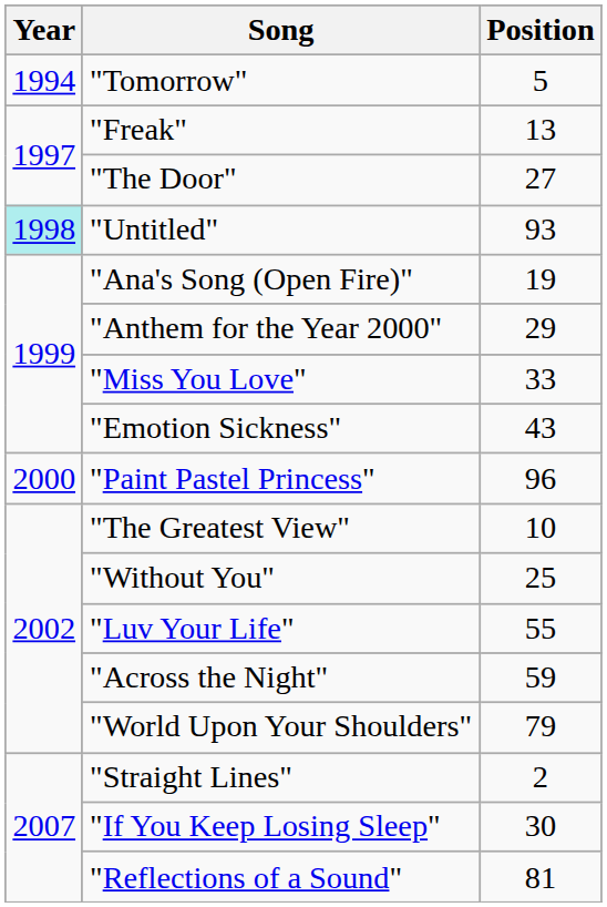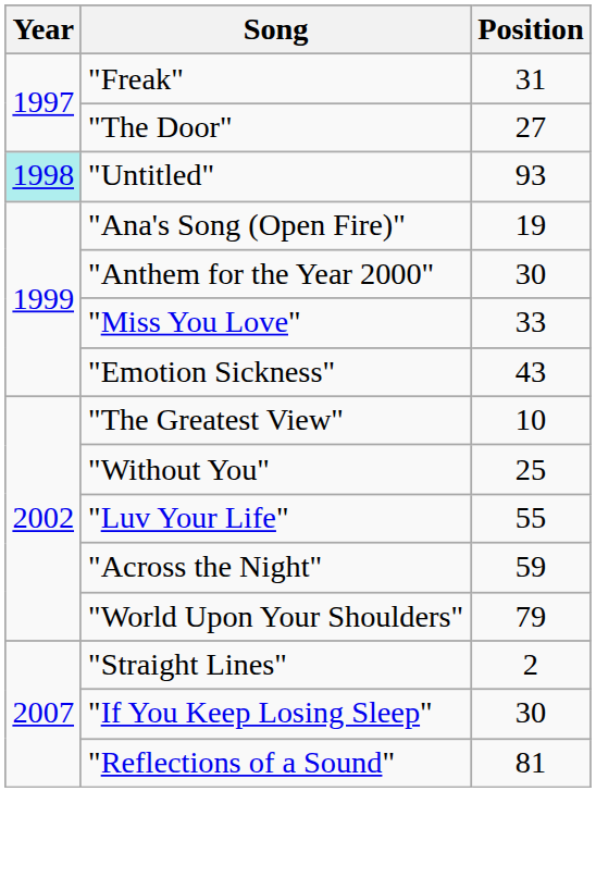- row: 1994 | "Tomorrow" | 5
"Freak" | Position: 13 -> 31
"Anthem for the Year 2000" | Position: 29 -> 30
- row: 2000 | "Paint Pastel Princess" | 96
